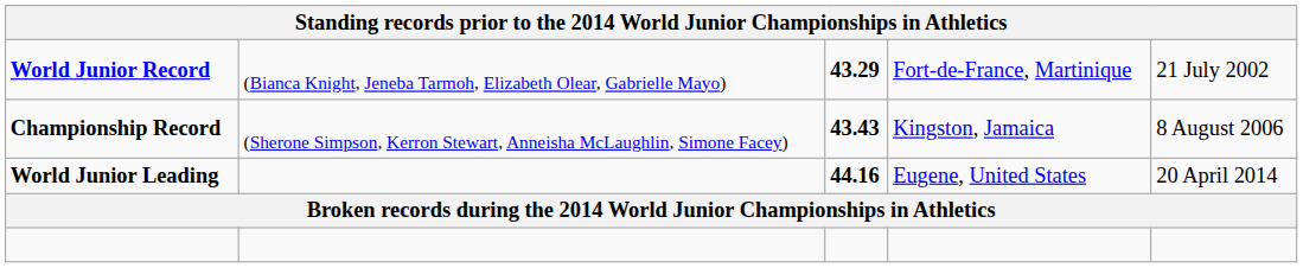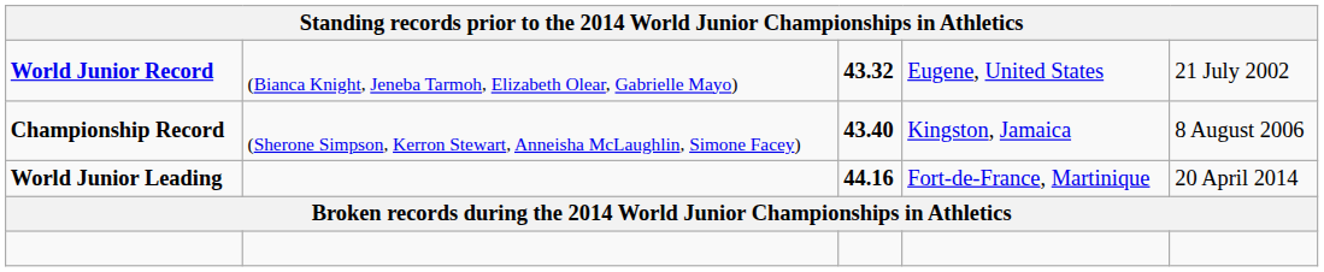World Junior Record | column 3: 43.29 -> 43.32
World Junior Record | column 4: Fort-de-France, Martinique -> Eugene, United States
Championship Record | column 3: 43.43 -> 43.40
World Junior Leading | column 4: Eugene, United States -> Fort-de-France, Martinique
